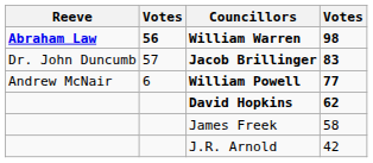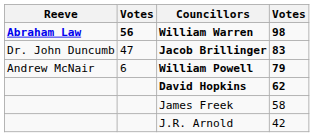Jacob Brillinger | column 2: 57 -> 47
William Powell | column 4: 77 -> 79
